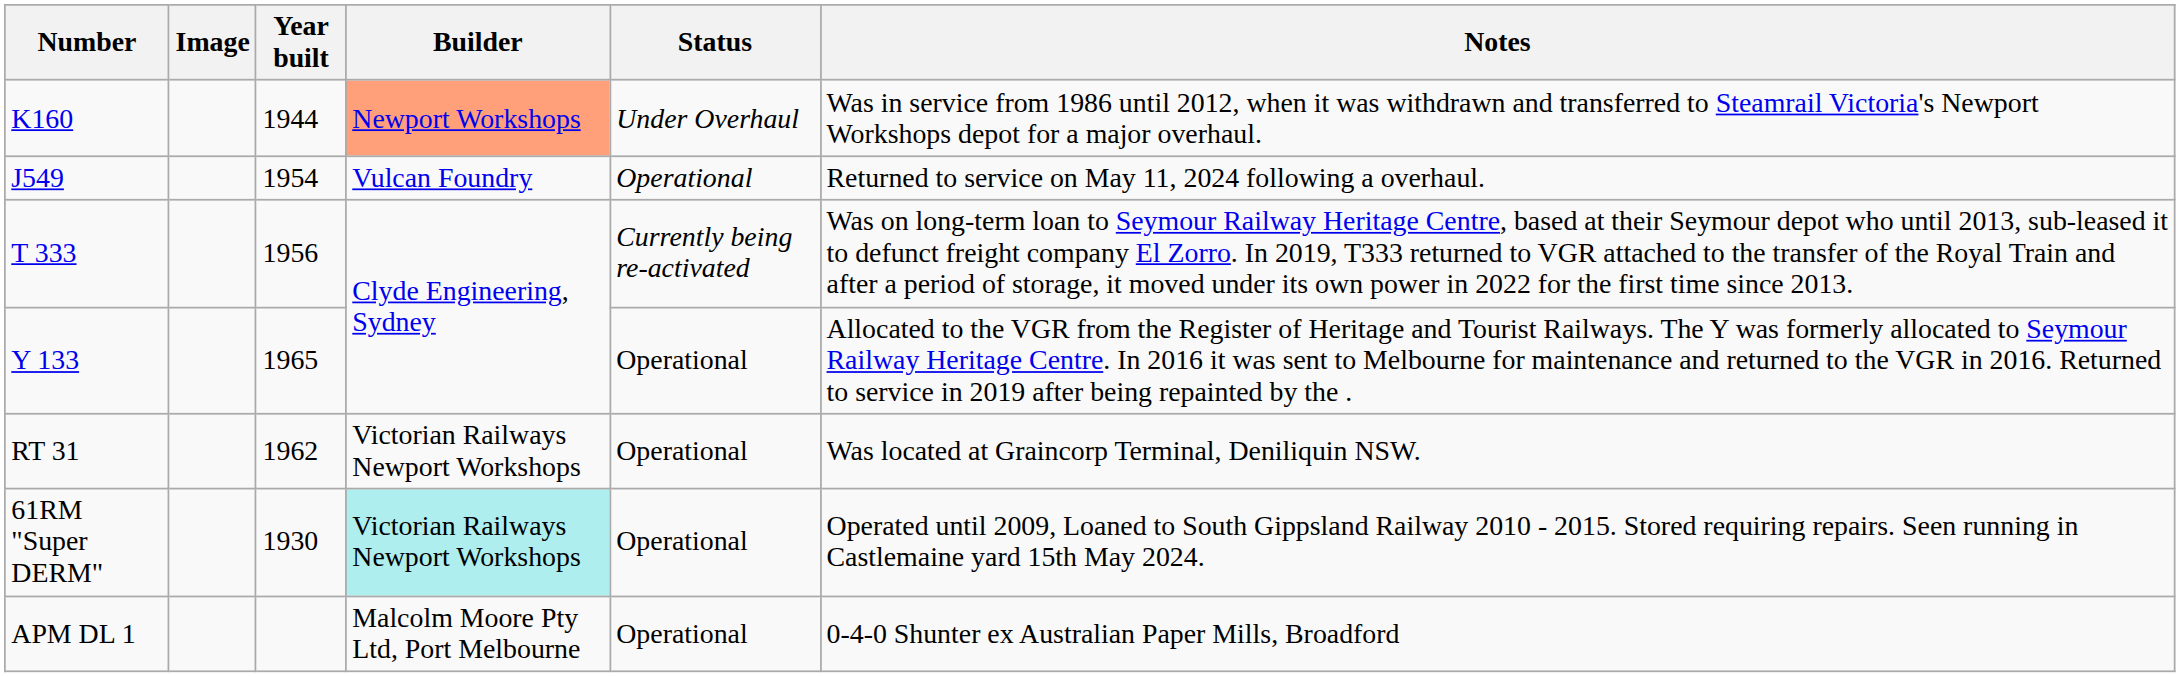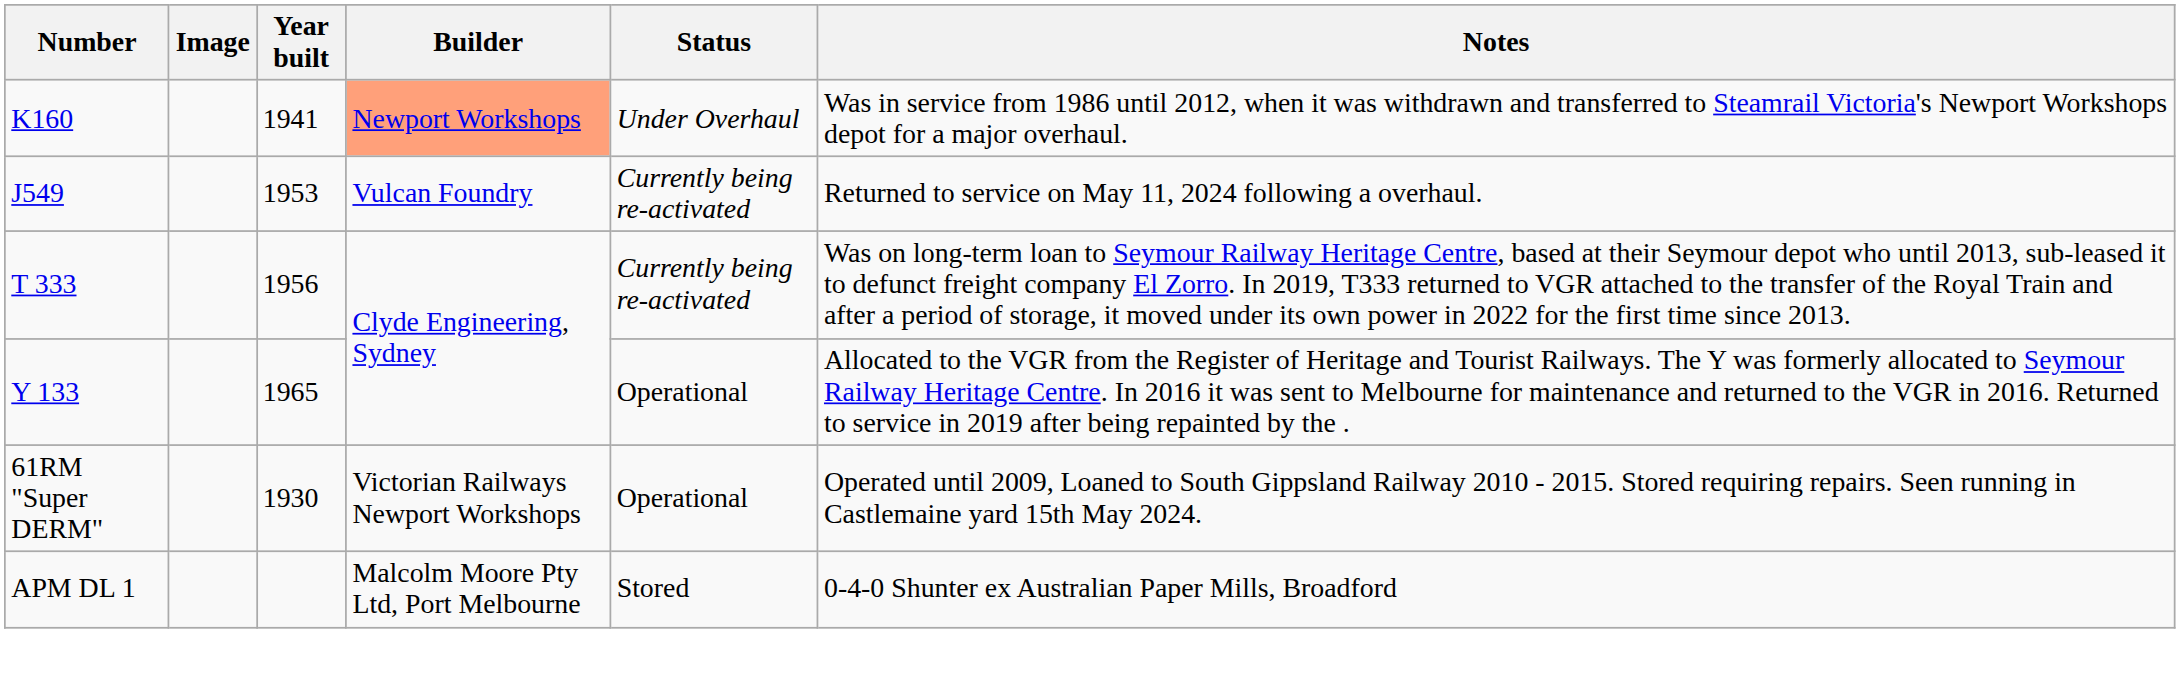K160 | Year built: 1944 -> 1941
J549 | Year built: 1954 -> 1953
J549 | Status: Operational -> Currently being re-activated
- row: RT 31 | 1962 | Victorian Railways Newport Workshops | Operational | Was located at Graincorp Terminal, Deniliquin NSW.
61RM "Super DERM" | Builder: paleturquoise background -> no background
APM DL 1 | Status: Operational -> Stored
